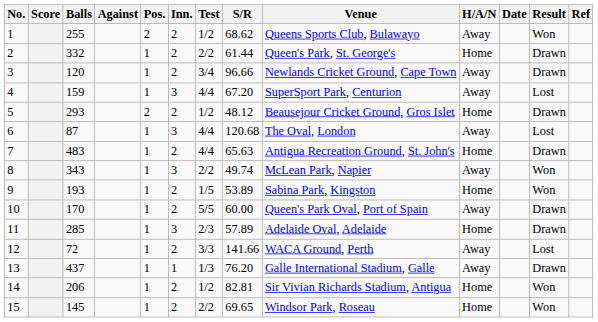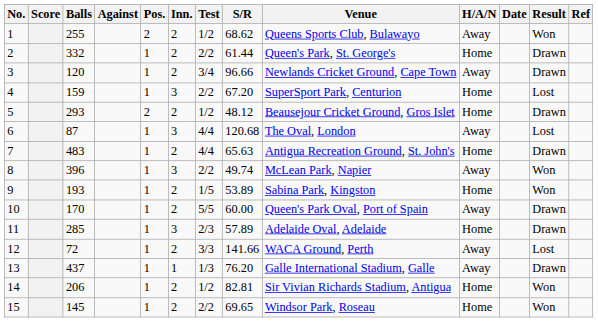4 | Test: 4/4 -> 2/2
4 | H/A/N: Away -> Home
8 | Balls: 343 -> 396
